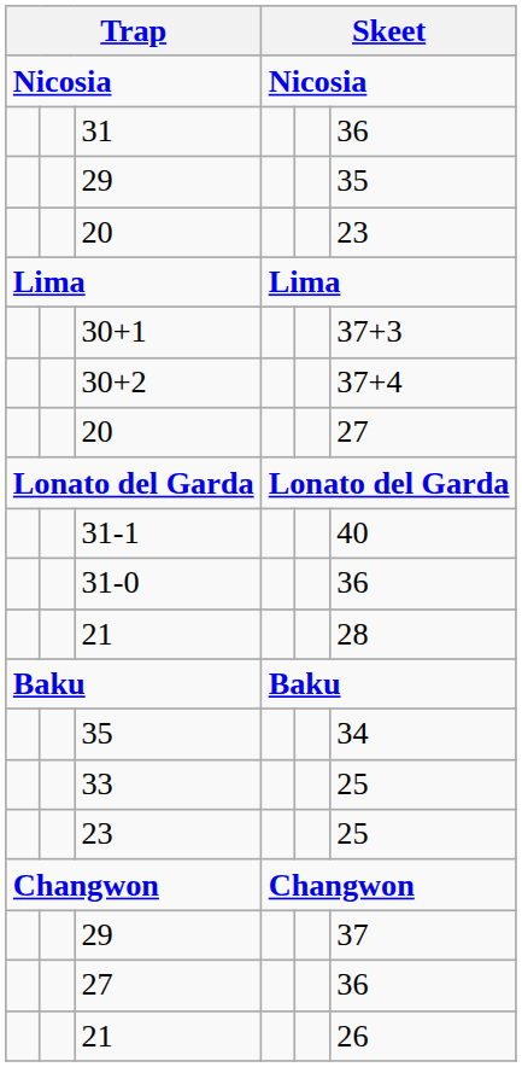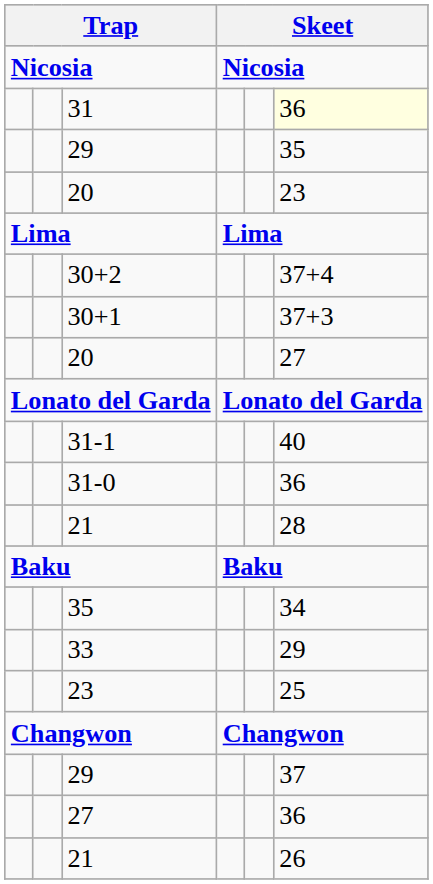31 | column 6: no background -> lightyellow background
rows swapped: 30+2 <-> 30+1
33 | column 6: 25 -> 29
